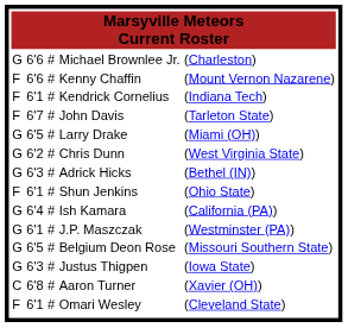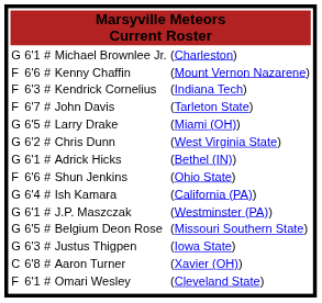Michael Brownlee Jr. | column 2: 6'6 -> 6'1
Kendrick Cornelius | column 2: 6'1 -> 6'3
Adrick Hicks | column 2: 6'3 -> 6'1
Shun Jenkins | column 2: 6'1 -> 6'6
